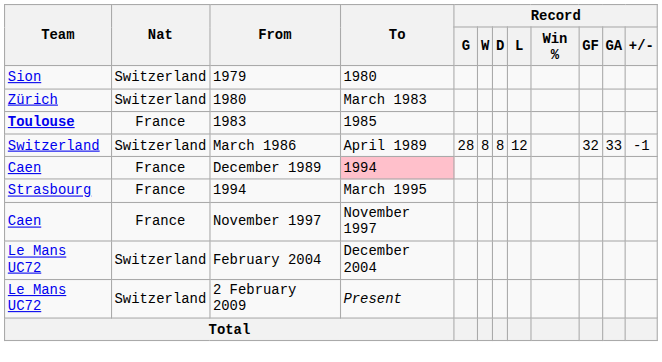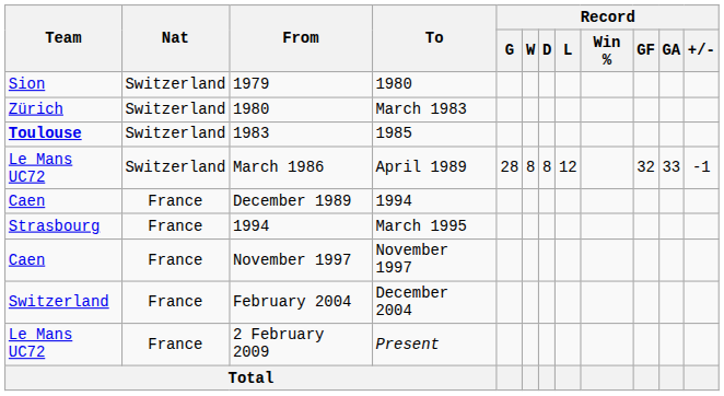1983 | Nat: France -> Switzerland
March 1986 | Team: Switzerland -> Le Mans UC72
December 1989 | To: pink background -> no background
February 2004 | Team: Le Mans UC72 -> Switzerland
February 2004 | Nat: Switzerland -> France
2 February 2009 | Nat: Switzerland -> France
